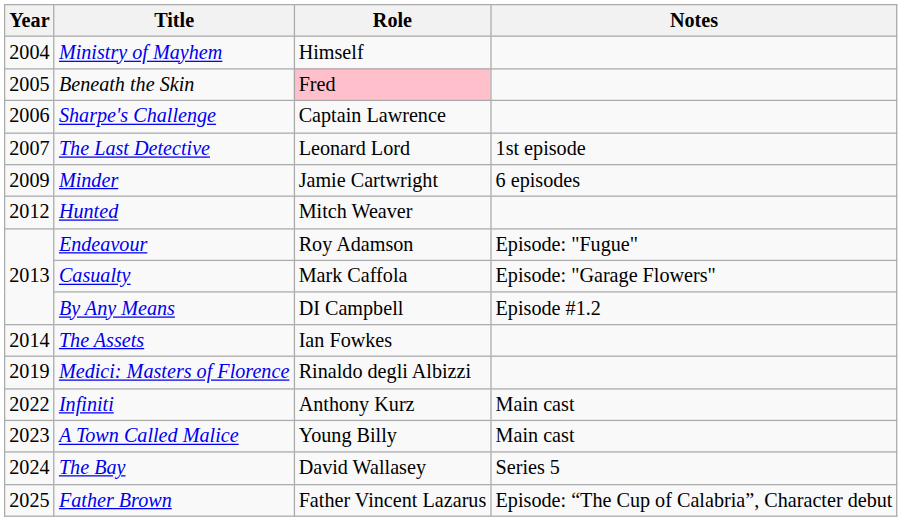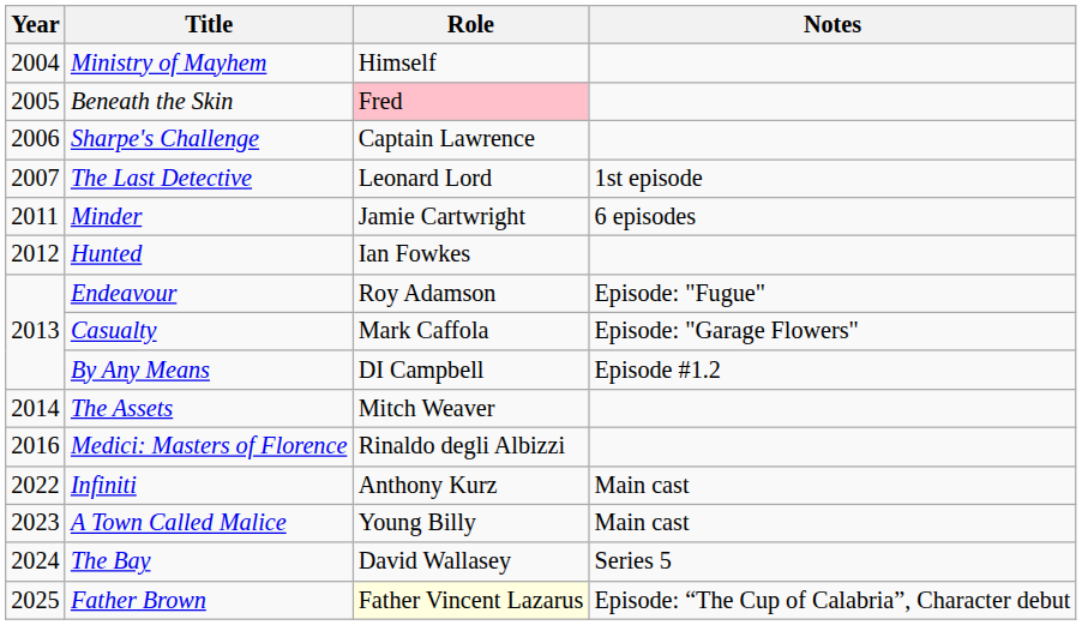Minder | Year: 2009 -> 2011
Hunted | Role: Mitch Weaver -> Ian Fowkes
The Assets | Role: Ian Fowkes -> Mitch Weaver
Medici: Masters of Florence | Year: 2019 -> 2016
Father Brown | Role: no background -> lightyellow background
